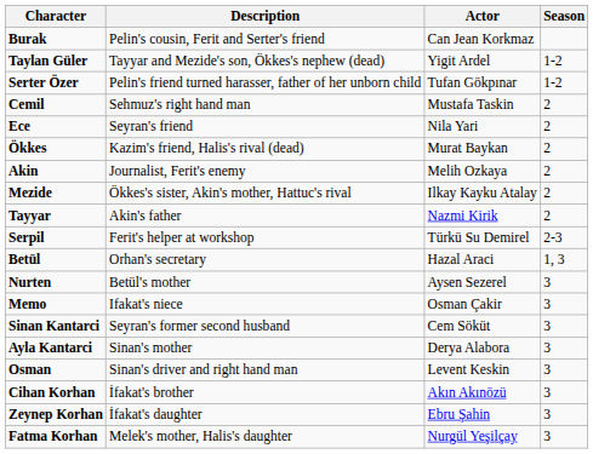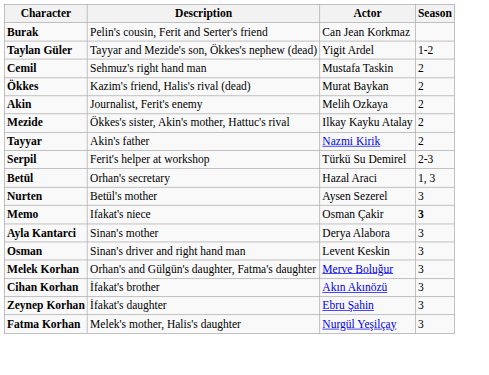- row: Serter Özer | Pelin's friend turned harasser, father of her unborn child | Tufan Gökpınar | 1-2
- row: Ece | Seyran's friend | Nila Yari | 2
Memo | Season: normal -> bold
- row: Sinan Kantarci | Seyran's former second husband | Cem Söküt | 3
+ row: Melek Korhan | Orhan's and Gülgün's daughter, Fatma's daughter | Merve Boluğur | 3
